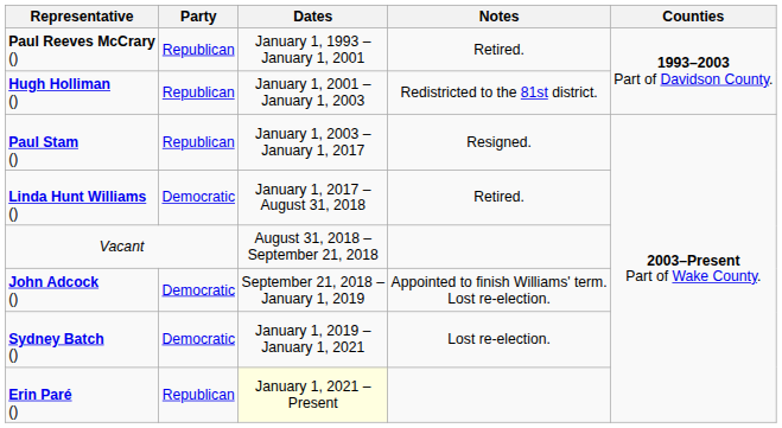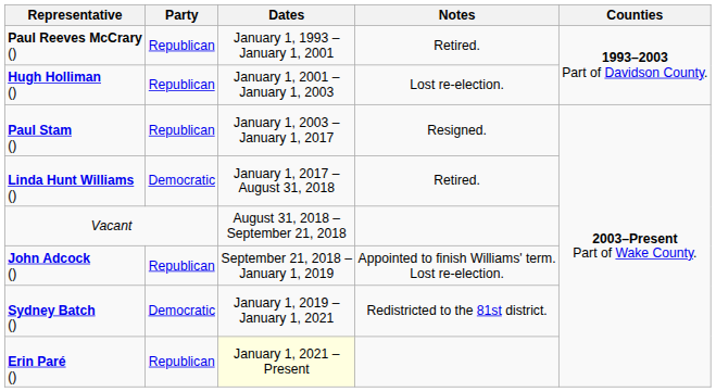Hugh Holliman () | Notes: Redistricted to the 81st district. -> Lost re-election.
John Adcock () | Party: Democratic -> Republican
Sydney Batch () | Notes: Lost re-election. -> Redistricted to the 81st district.
